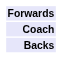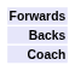rows swapped: Backs <-> Coach
